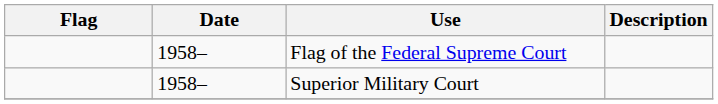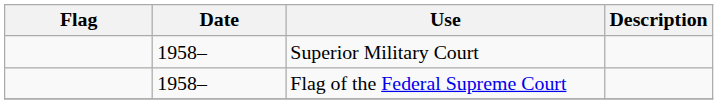rows swapped: Flag of the Federal Supreme Court <-> Superior Military Court
